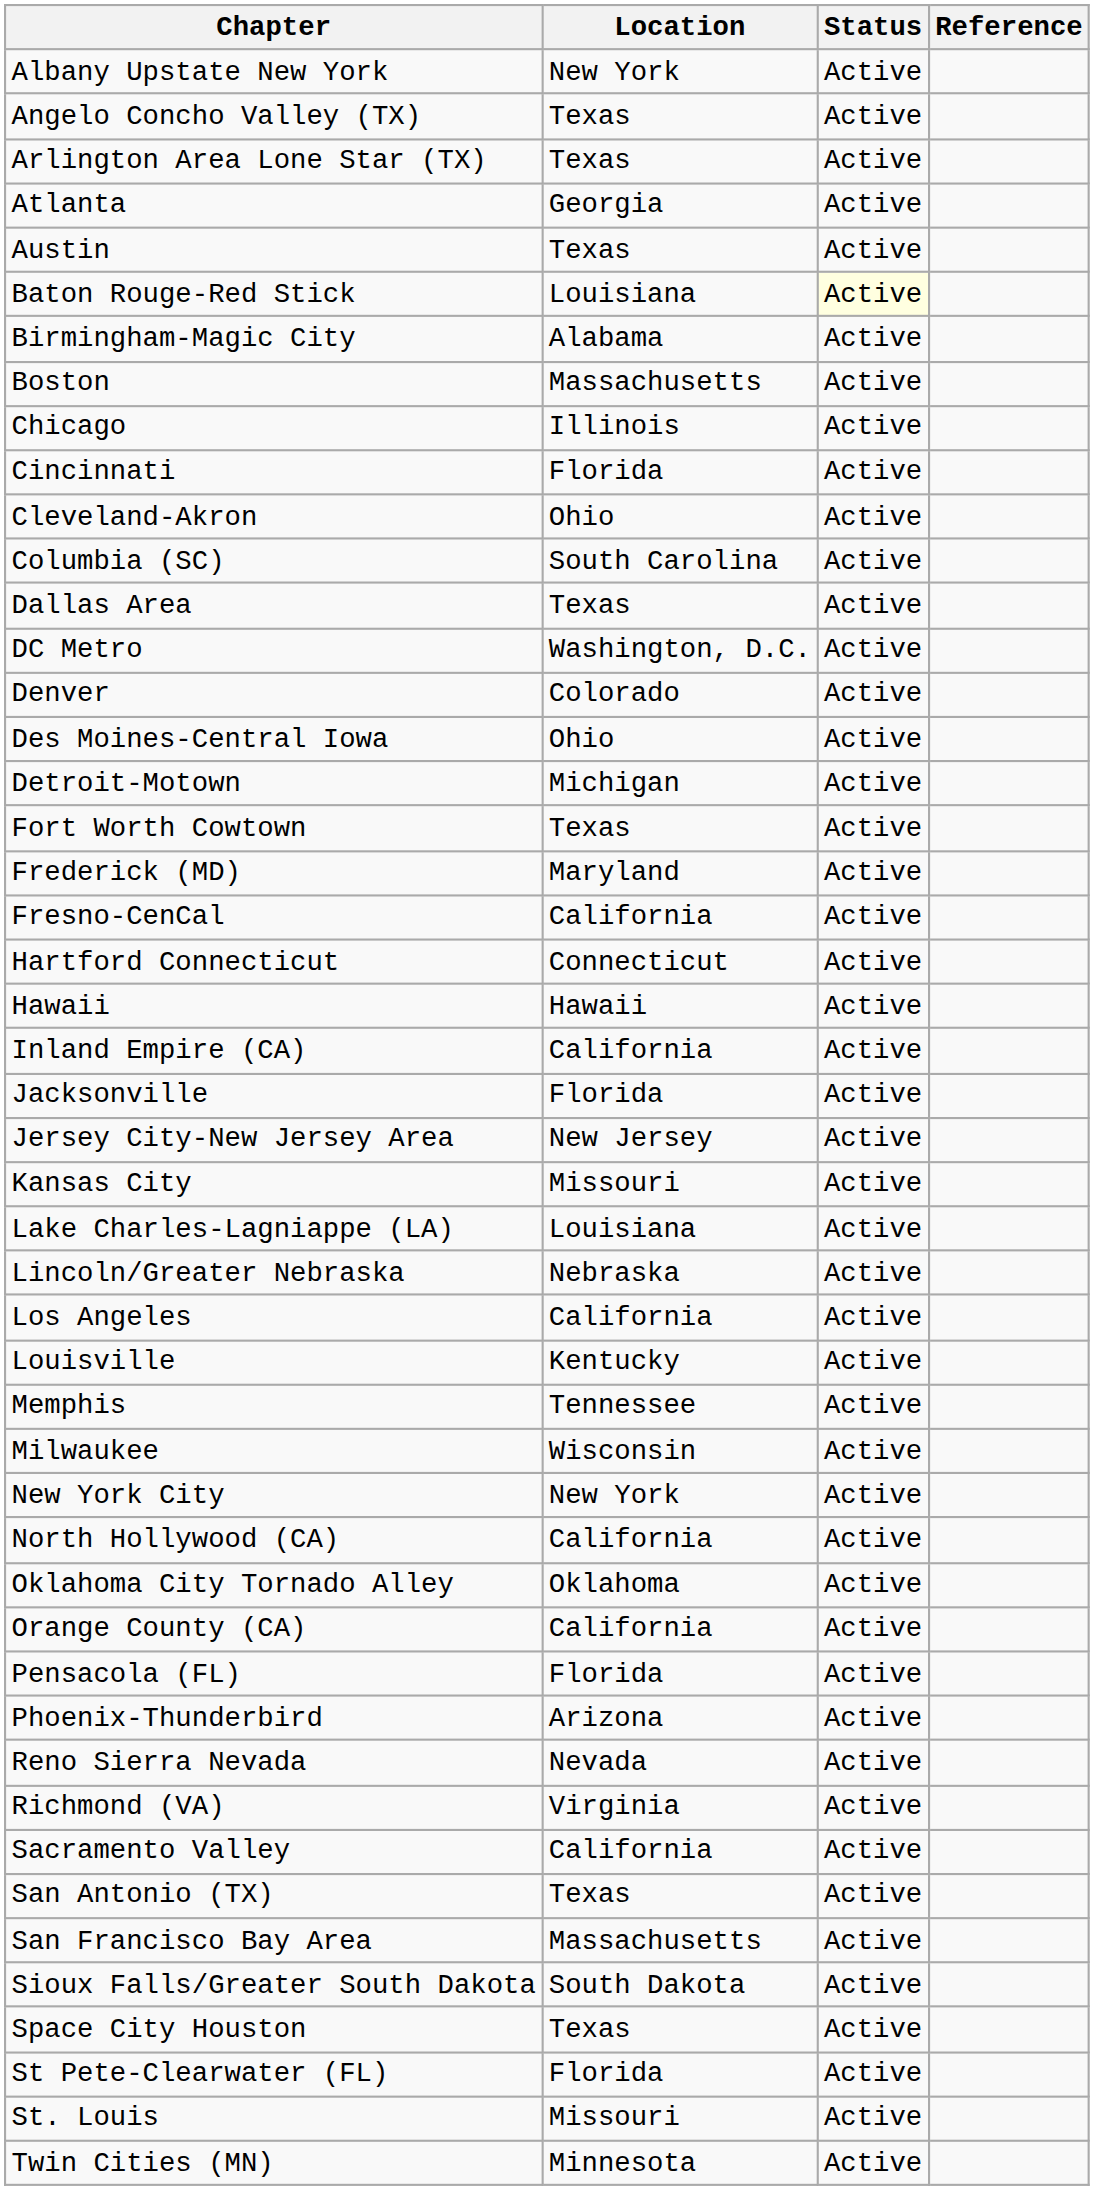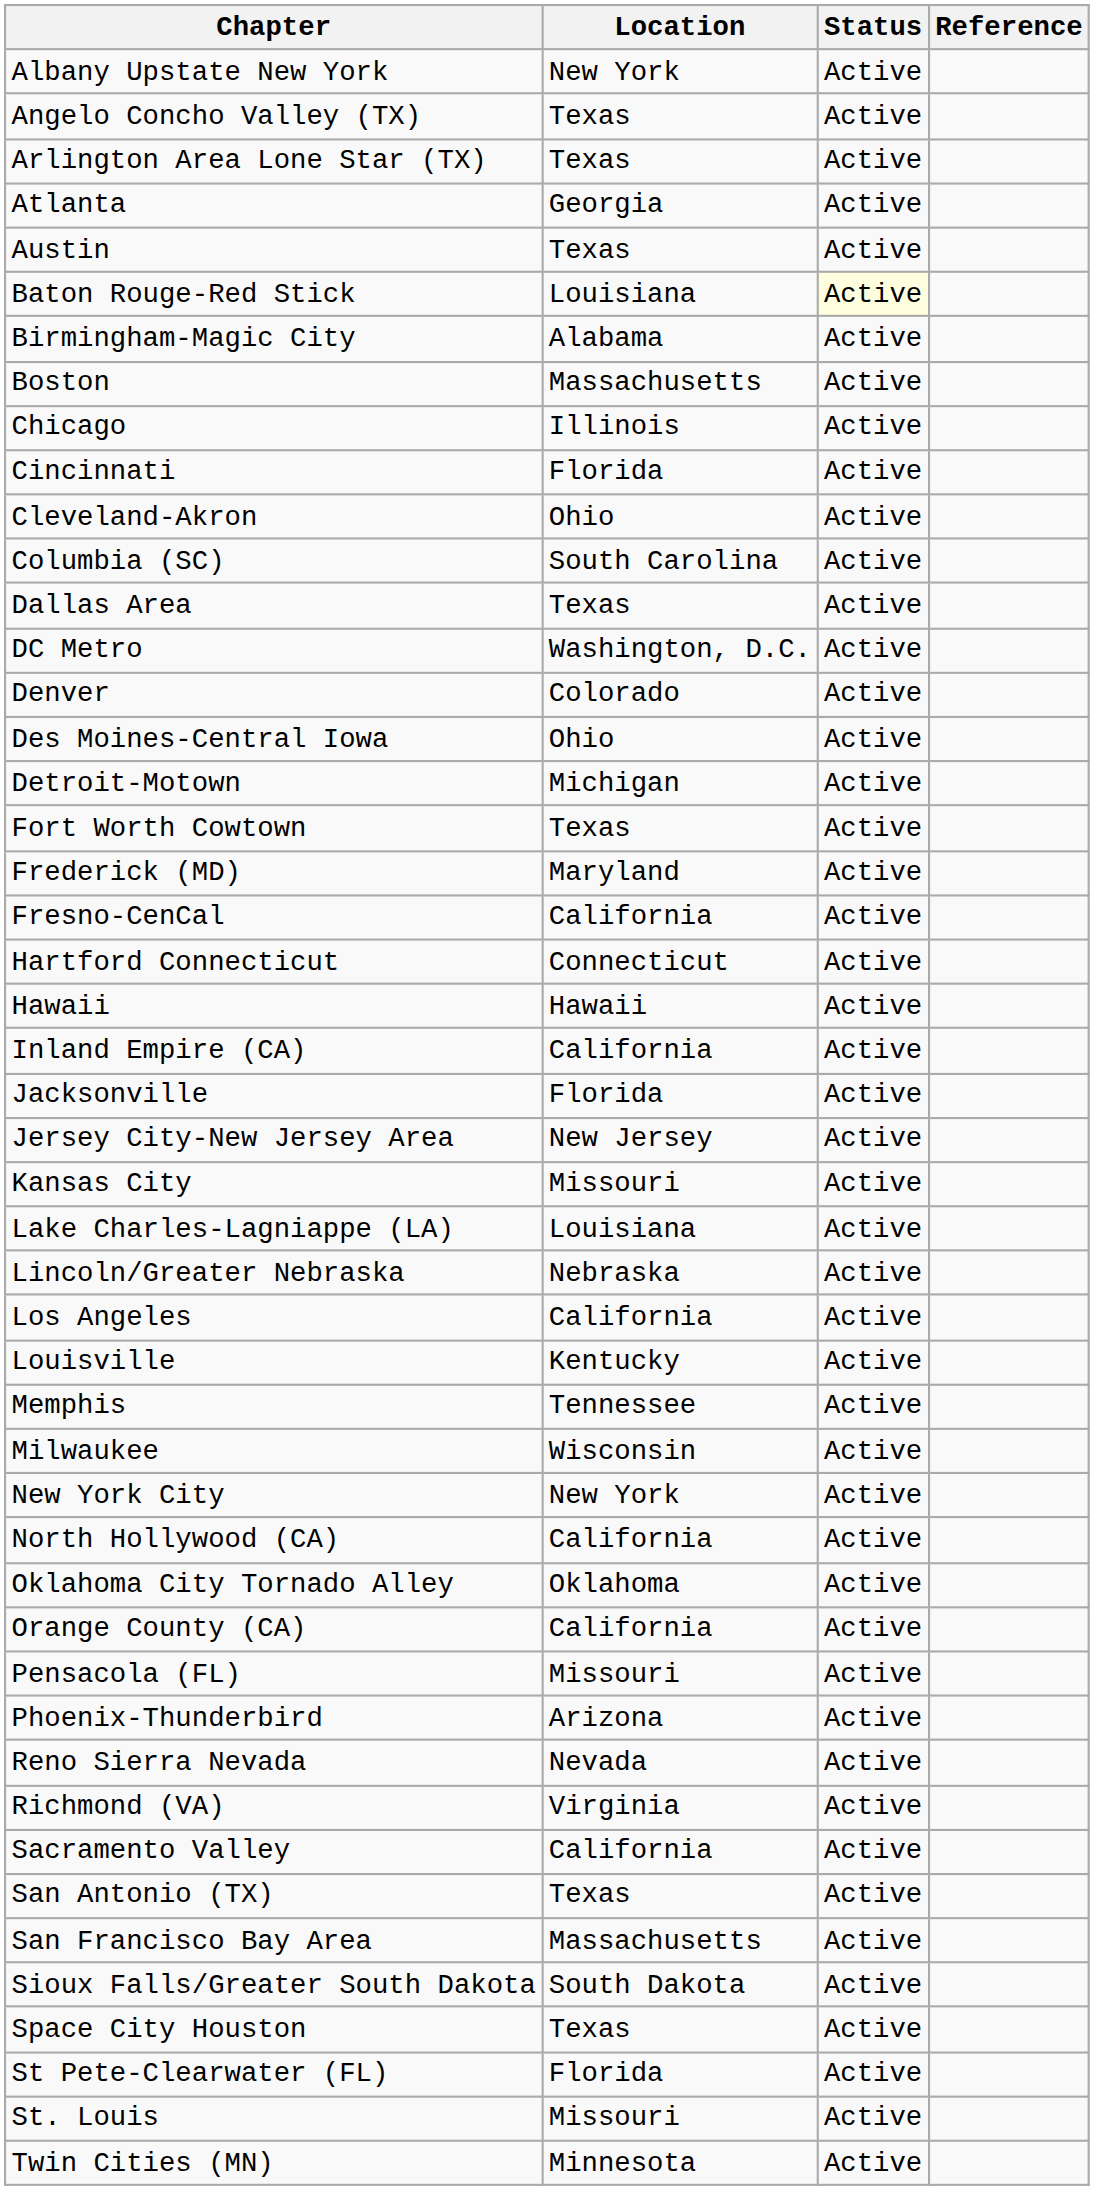Pensacola (FL) | Location: Florida -> Missouri
